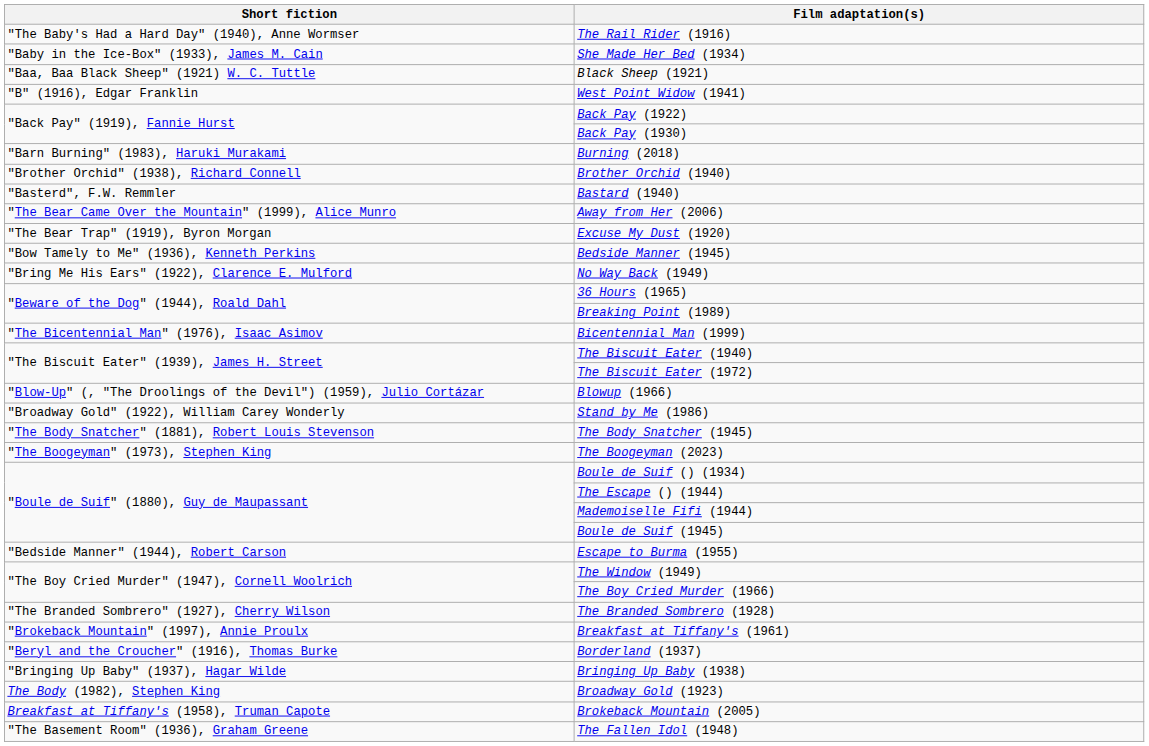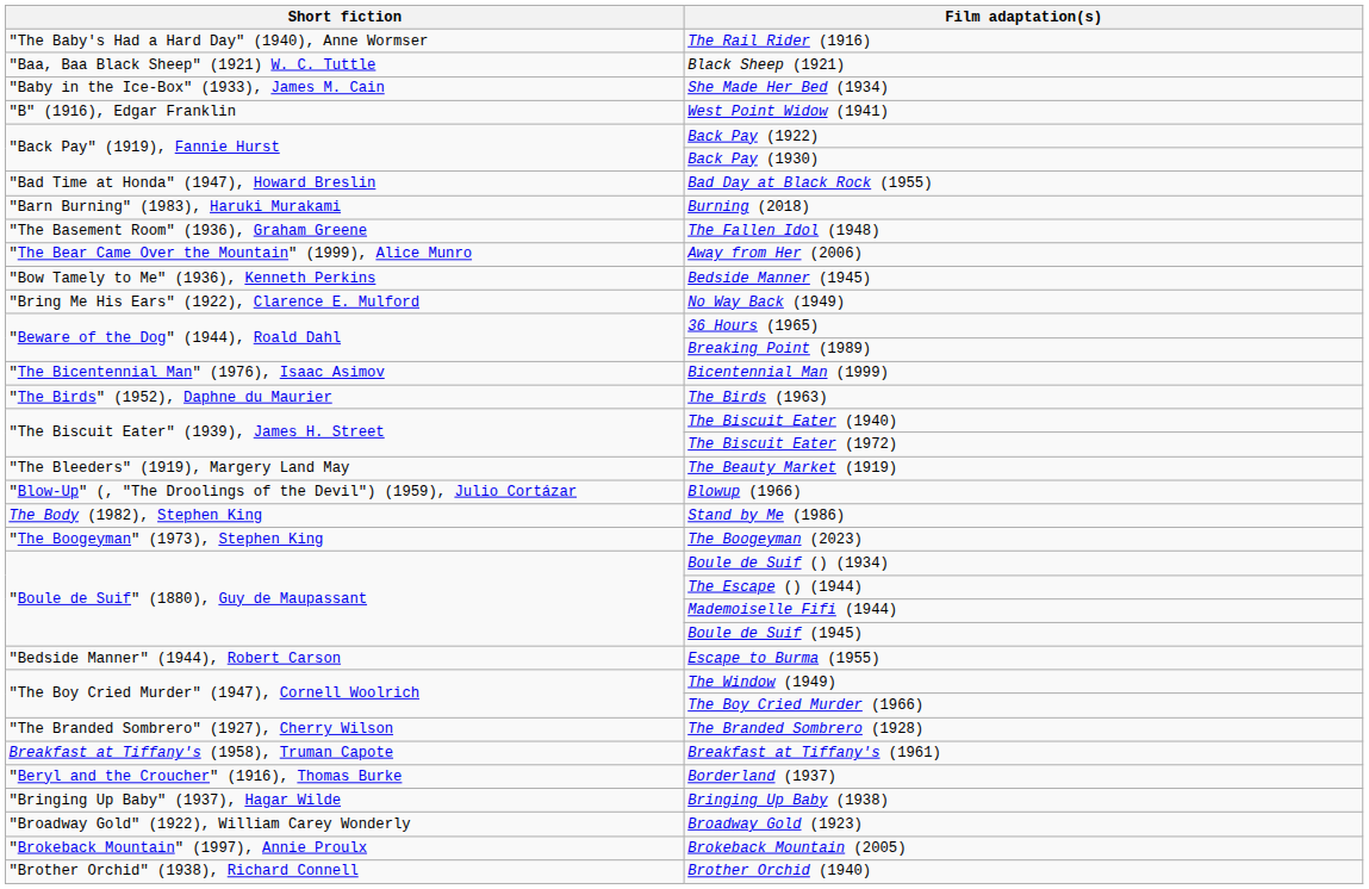rows swapped: Black Sheep (1921) <-> She Made Her Bed (1934)
+ row: "Bad Time at Honda" (1947), Howard Breslin | Bad Day at Black Rock (1955)
rows swapped: The Fallen Idol (1948) <-> Brother Orchid (1940)
- row: "Basterd", F.W. Remmler | Bastard (1940)
- row: "The Bear Trap" (1919), Byron Morgan | Excuse My Dust (1920)
+ row: "The Birds" (1952), Daphne du Maurier | The Birds (1963)
+ row: "The Bleeders" (1919), Margery Land May | The Beauty Market (1919)
Stand by Me (1986) | Short fiction: "Broadway Gold" (1922), William Carey Wonderly -> The Body (1982), Stephen King
- row: "The Body Snatcher" (1881), Robert Louis Stevenson | The Body Snatcher (1945)
Breakfast at Tiffany's (1961) | Short fiction: "Brokeback Mountain" (1997), Annie Proulx -> Breakfast at Tiffany's (1958), Truman Capote
Broadway Gold (1923) | Short fiction: The Body (1982), Stephen King -> "Broadway Gold" (1922), William Carey Wonderly
Brokeback Mountain (2005) | Short fiction: Breakfast at Tiffany's (1958), Truman Capote -> "Brokeback Mountain" (1997), Annie Proulx
